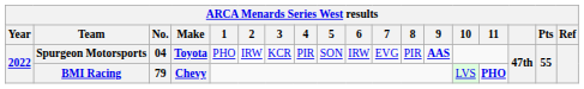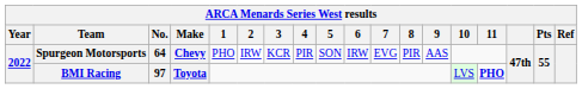Spurgeon Motorsports | No.: 04 -> 64
Spurgeon Motorsports | Make: Toyota -> Chevy
Spurgeon Motorsports | 9: bold -> normal
BMI Racing | No.: 79 -> 97
BMI Racing | Make: Chevy -> Toyota
